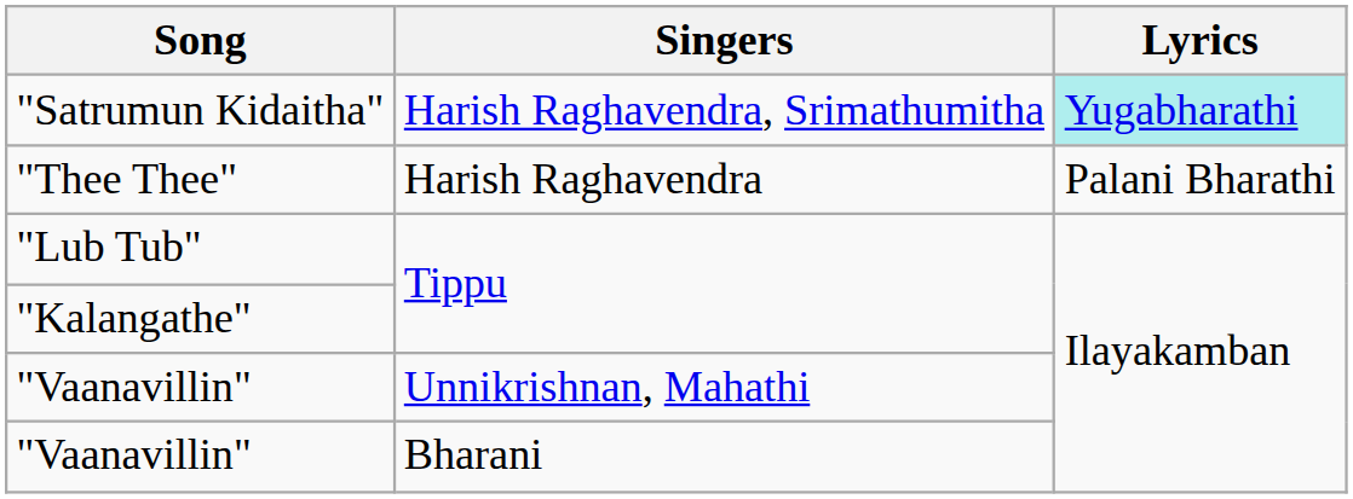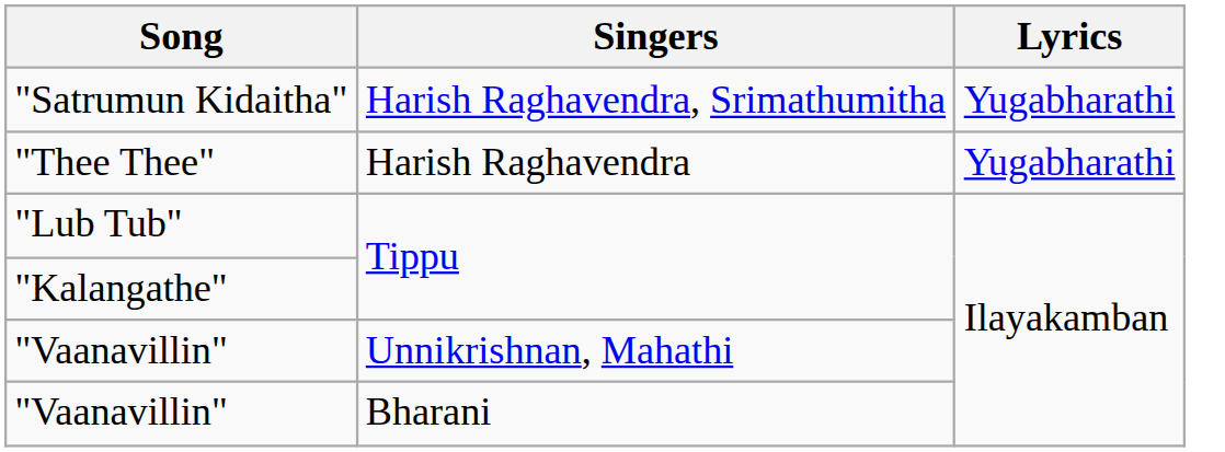"Satrumun Kidaitha" | Lyrics: paleturquoise background -> no background
"Thee Thee" | Lyrics: Palani Bharathi -> Yugabharathi
